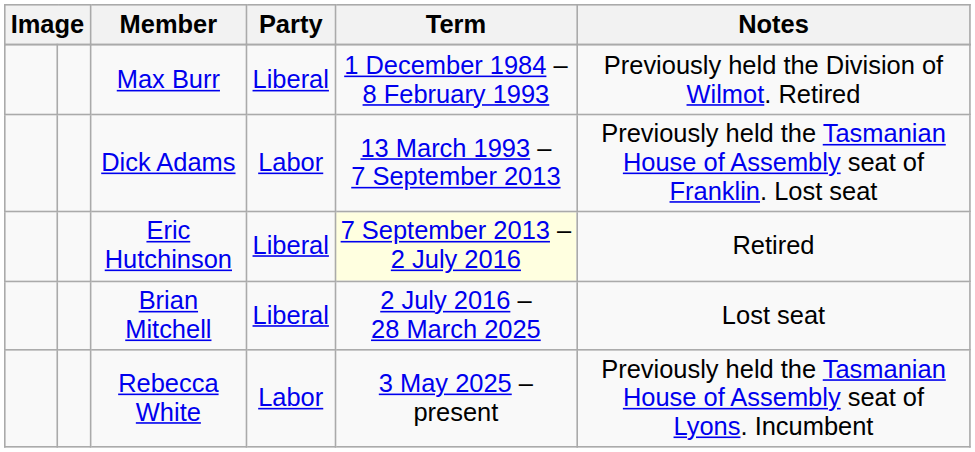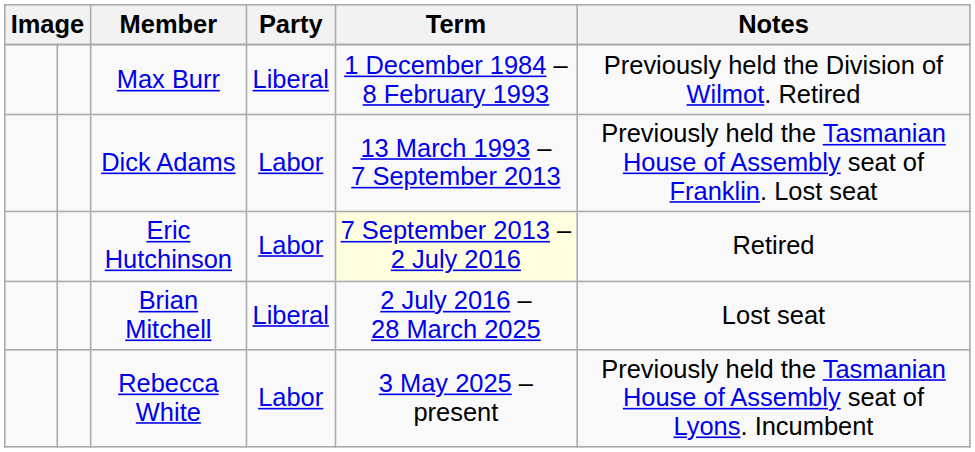Eric Hutchinson | Party: Liberal -> Labor
